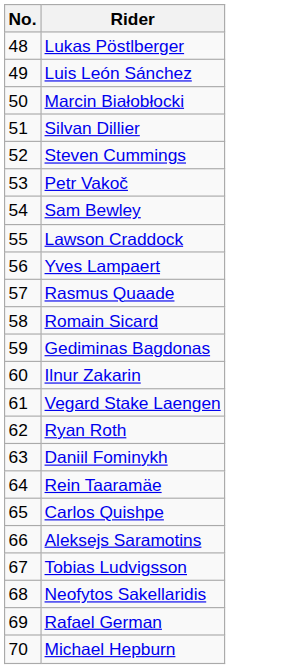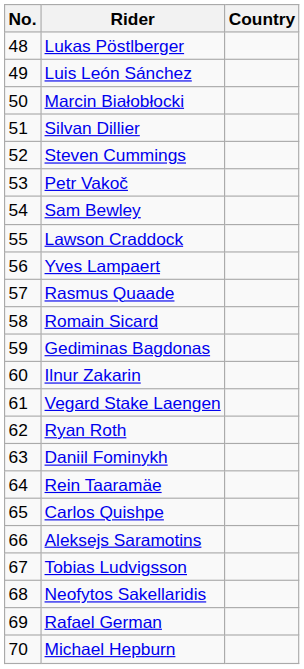+ column: Country
